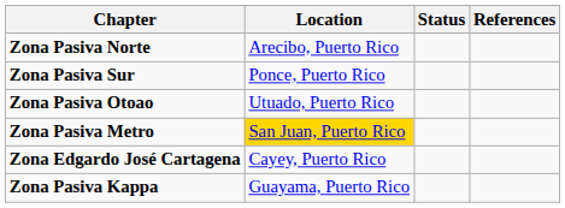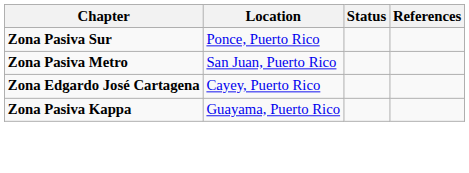- row: Zona Pasiva Norte | Arecibo, Puerto Rico
- row: Zona Pasiva Otoao | Utuado, Puerto Rico
Zona Pasiva Metro | Location: gold background -> no background
